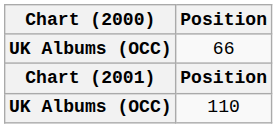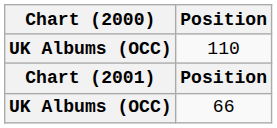rows swapped: 66 <-> 110
